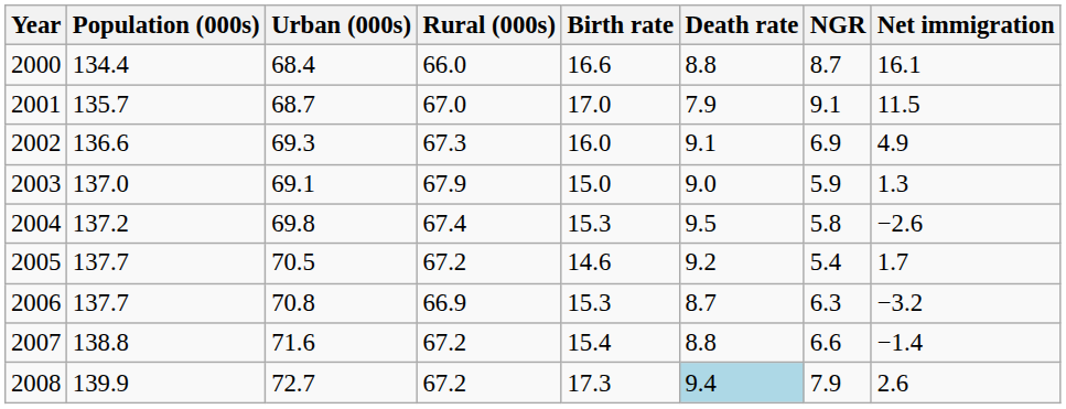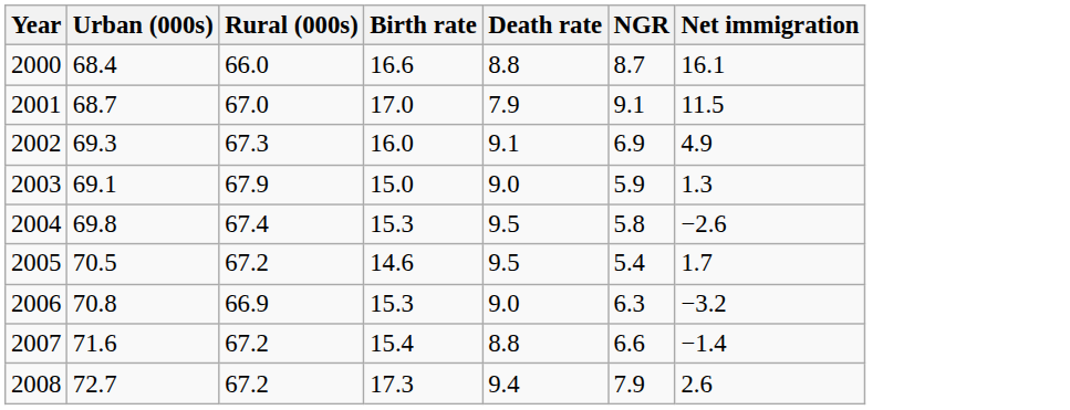- column: Population (000s) | 134.4 | 135.7 | 136.6 | 137.0 | 137.2 | 137.7 | 137.7 | 138.8 | 139.9
2005 | Death rate: 9.2 -> 9.5
2006 | Death rate: 8.7 -> 9.0
2008 | Death rate: lightblue background -> no background
